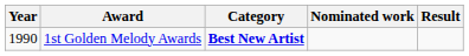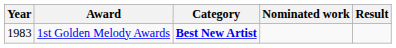1st Golden Melody Awards | Year: 1990 -> 1983
